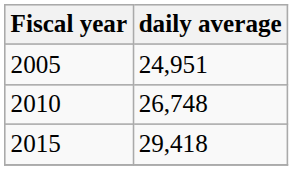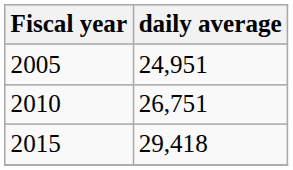2010 | daily average: 26,748 -> 26,751
